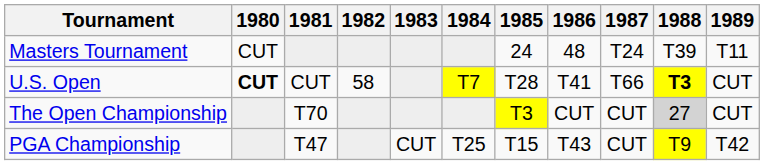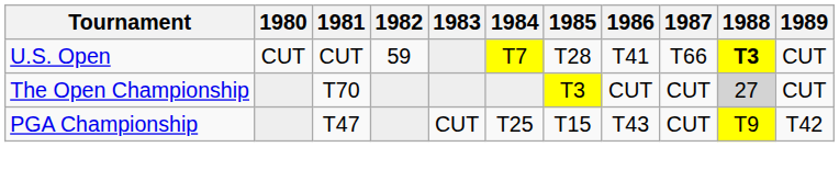- row: Masters Tournament | CUT | 24 | 48 | T24 | T39 | T11
U.S. Open | 1980: bold -> normal
U.S. Open | 1982: 58 -> 59
